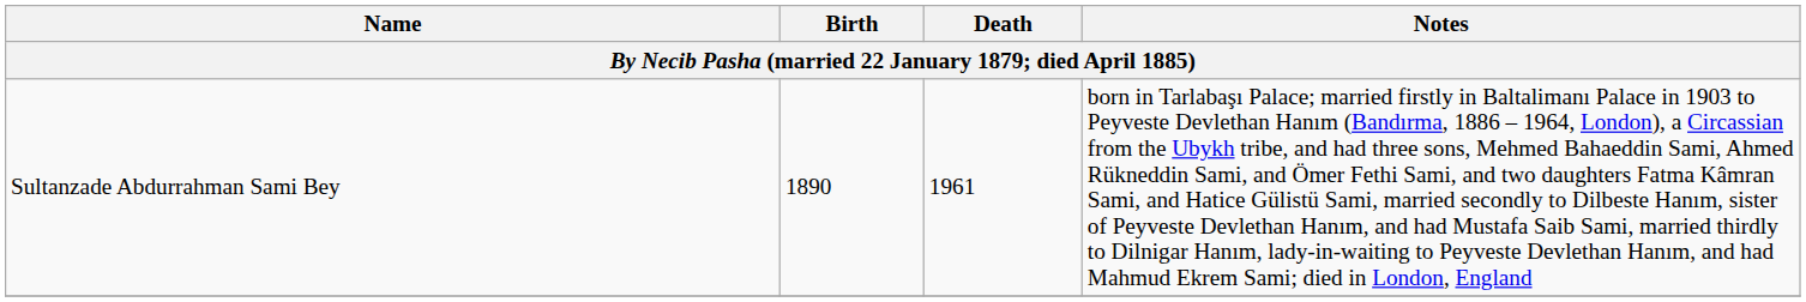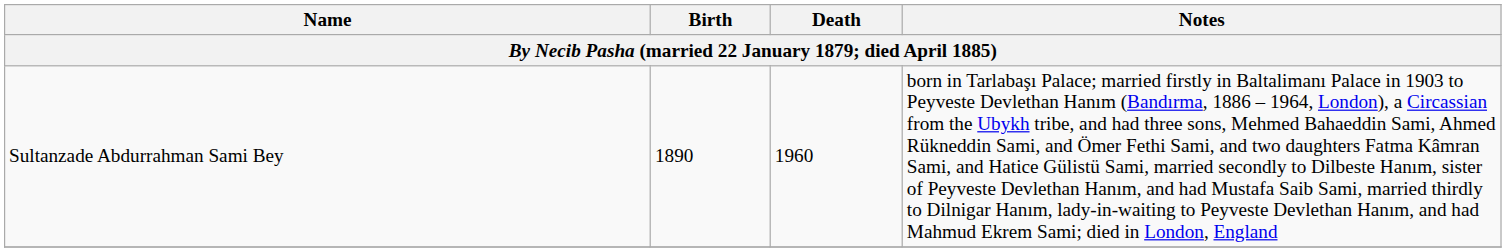Sultanzade Abdurrahman Sami Bey | Death: 1961 -> 1960
